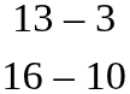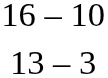rows swapped: 16 – 10 <-> 13 – 3
